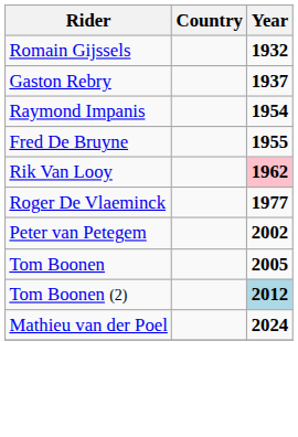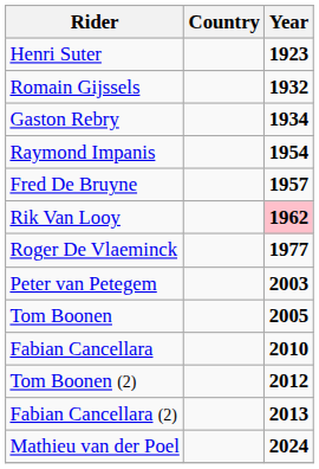+ row: Henri Suter | 1923
Gaston Rebry | Year: 1937 -> 1934
Fred De Bruyne | Year: 1955 -> 1957
Peter van Petegem | Year: 2002 -> 2003
+ row: Fabian Cancellara | 2010
Tom Boonen (2) | Year: lightblue background -> no background
+ row: Fabian Cancellara (2) | 2013
